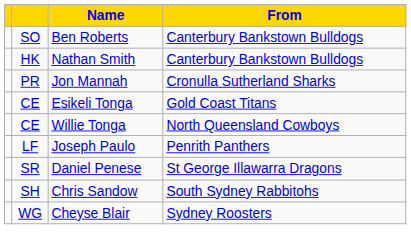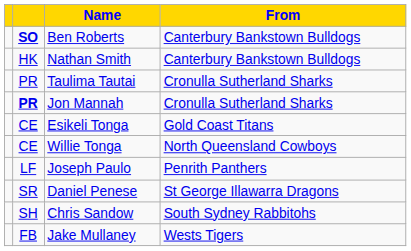Ben Roberts | column 2: normal -> bold
+ row: PR | Taulima Tautai | Cronulla Sutherland Sharks
Jon Mannah | column 2: normal -> bold
- row: WG | Cheyse Blair | Sydney Roosters
+ row: FB | Jake Mullaney | Wests Tigers
